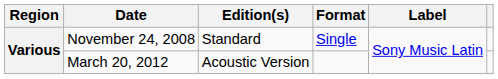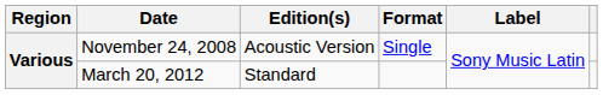November 24, 2008 | Edition(s): Standard -> Acoustic Version
March 20, 2012 | Edition(s): Acoustic Version -> Standard
